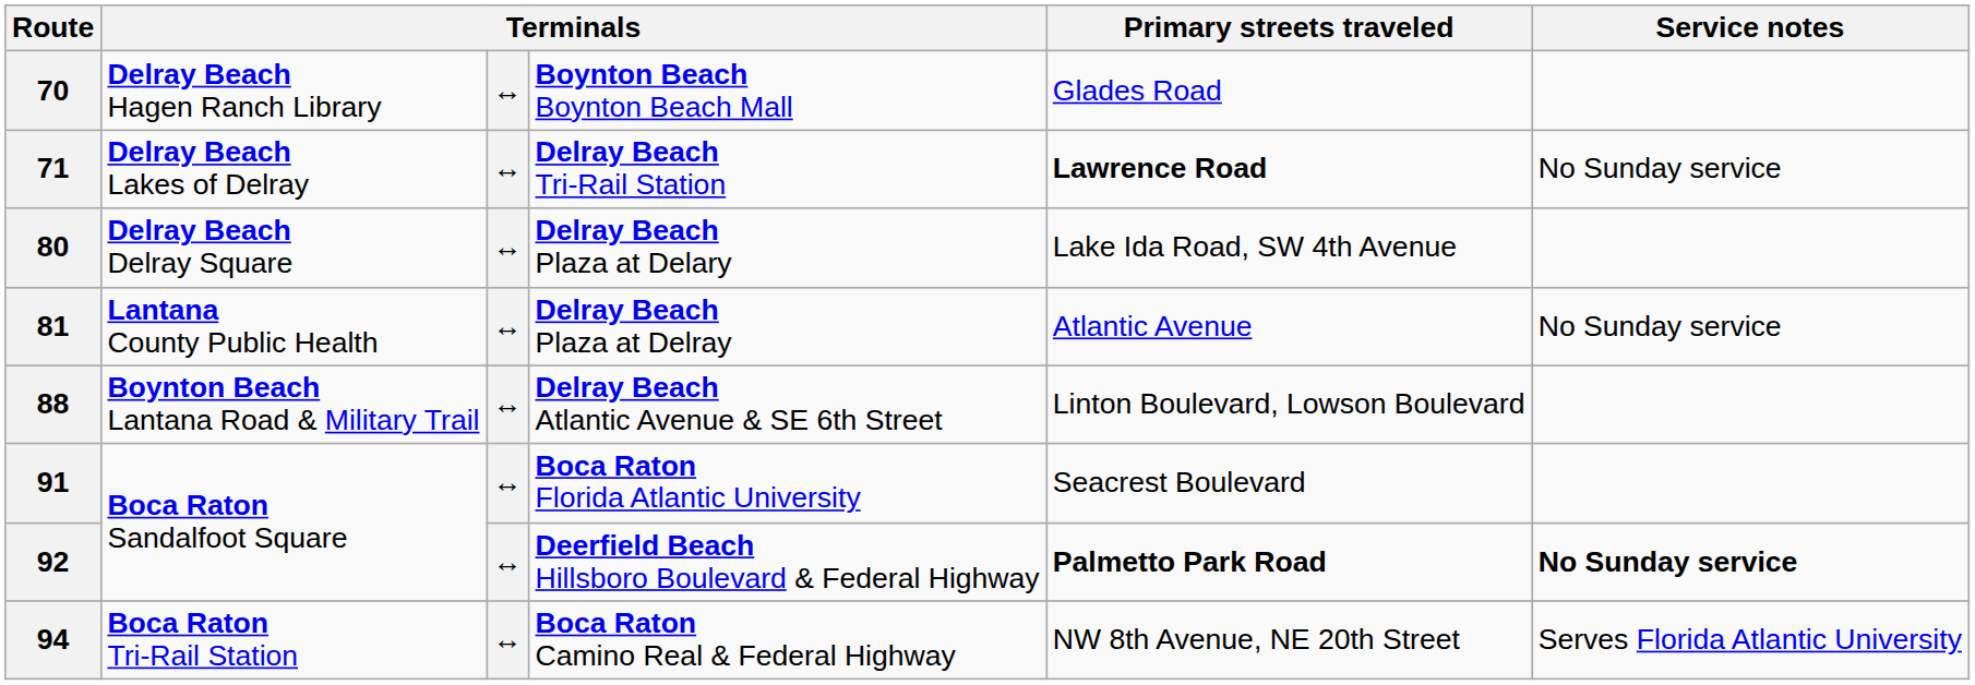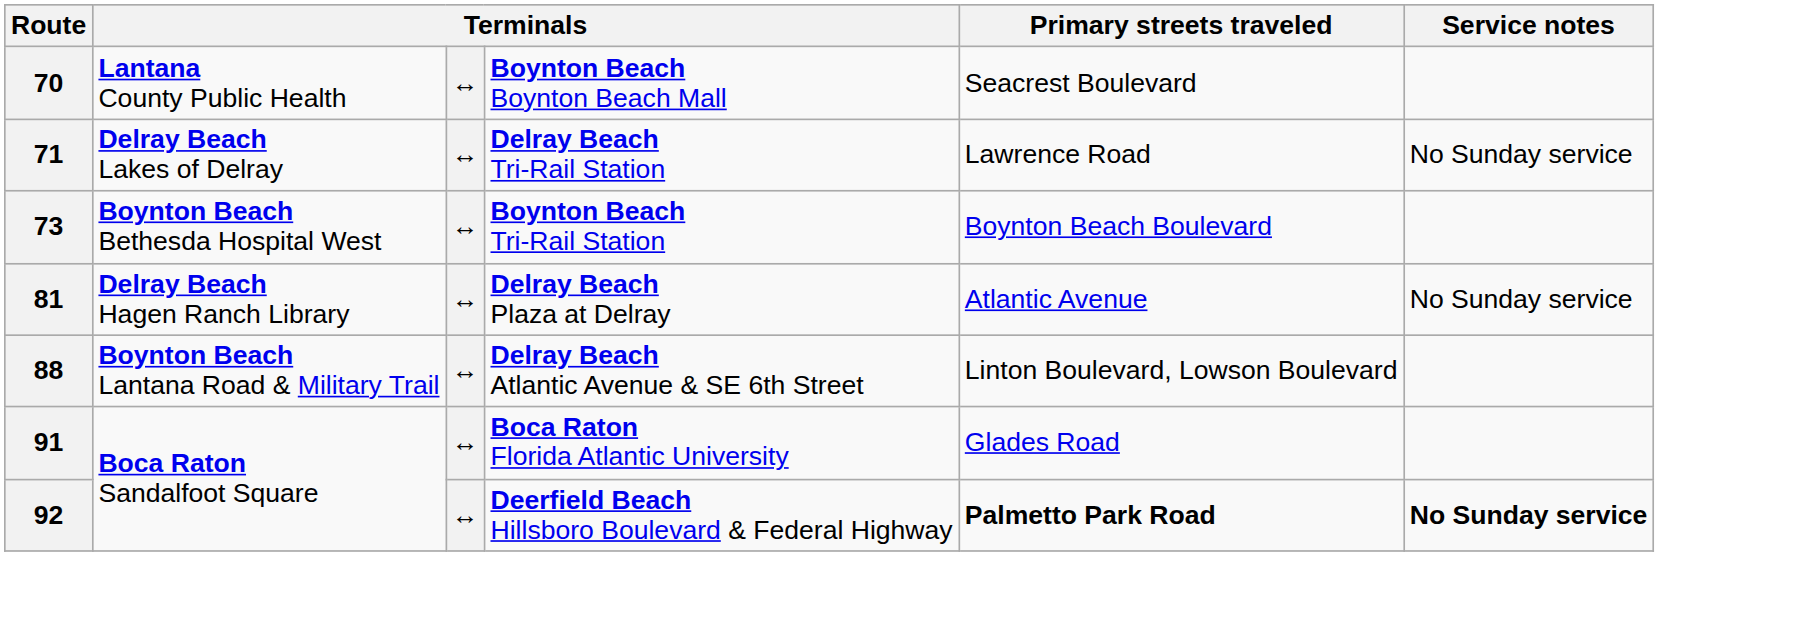70 | column 2: Delray Beach Hagen Ranch Library -> Lantana County Public Health
70 | Primary streets traveled: Glades Road -> Seacrest Boulevard
71 | Primary streets traveled: bold -> normal
+ row: 73 | Boynton Beach Bethesda Hospital West | ↔ | Boynton Beach Tri-Rail Station | Boynton Beach Boulevard
- row: 80 | Delray Beach Delray Square | ↔ | Delray Beach Plaza at Delary | Lake Ida Road, SW 4th Avenue
81 | column 2: Lantana County Public Health -> Delray Beach Hagen Ranch Library
91 | Primary streets traveled: Seacrest Boulevard -> Glades Road
- row: 94 | Boca Raton Tri-Rail Station | ↔ | Boca Raton Camino Real & Federal Highway | NW 8th Avenue, NE 20th Street | Serves Florida Atlantic University
